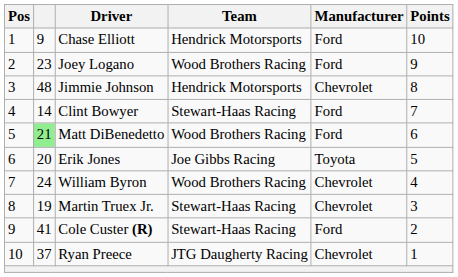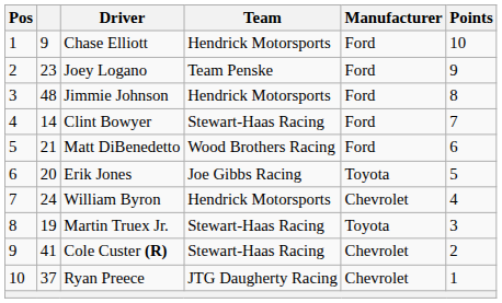Joey Logano | Team: Wood Brothers Racing -> Team Penske
Jimmie Johnson | Manufacturer: Chevrolet -> Ford
Matt DiBenedetto | column 2: lightgreen background -> no background
William Byron | Team: Wood Brothers Racing -> Hendrick Motorsports
Martin Truex Jr. | Manufacturer: Chevrolet -> Toyota
Cole Custer (R) | Manufacturer: Ford -> Chevrolet
